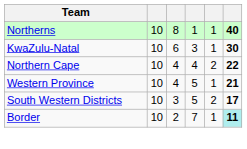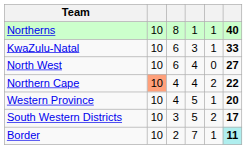KwaZulu-Natal | column 6: 30 -> 33
+ row: North West | 10 | 6 | 4 | 0 | 27
Northern Cape | column 2: no background -> lightsalmon background
Western Province | column 6: 21 -> 20
